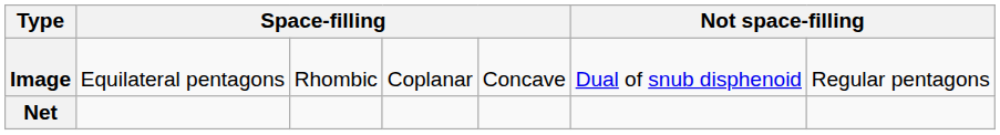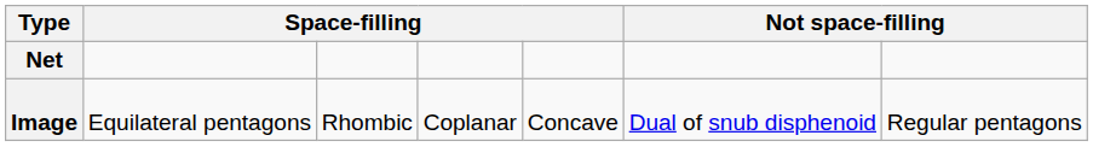rows swapped: Image <-> Net
